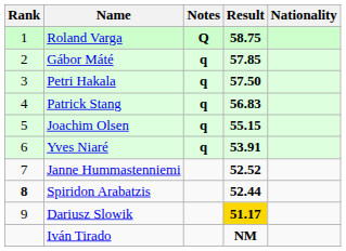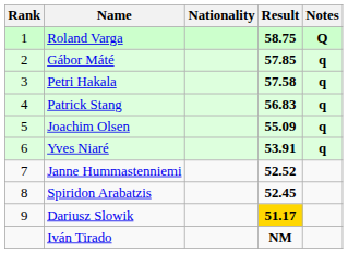columns swapped: Nationality <-> Notes
Petri Hakala | Result: 57.50 -> 57.58
Joachim Olsen | Result: 55.15 -> 55.09
Spiridon Arabatzis | Rank: bold -> normal
Spiridon Arabatzis | Result: 52.44 -> 52.45
